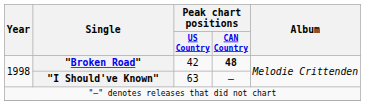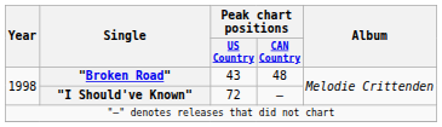"Broken Road" | Peak chart positions / US Country: 42 -> 43
"Broken Road" | Peak chart positions / CAN Country: bold -> normal
"I Should've Known" | Peak chart positions / US Country: 63 -> 72
